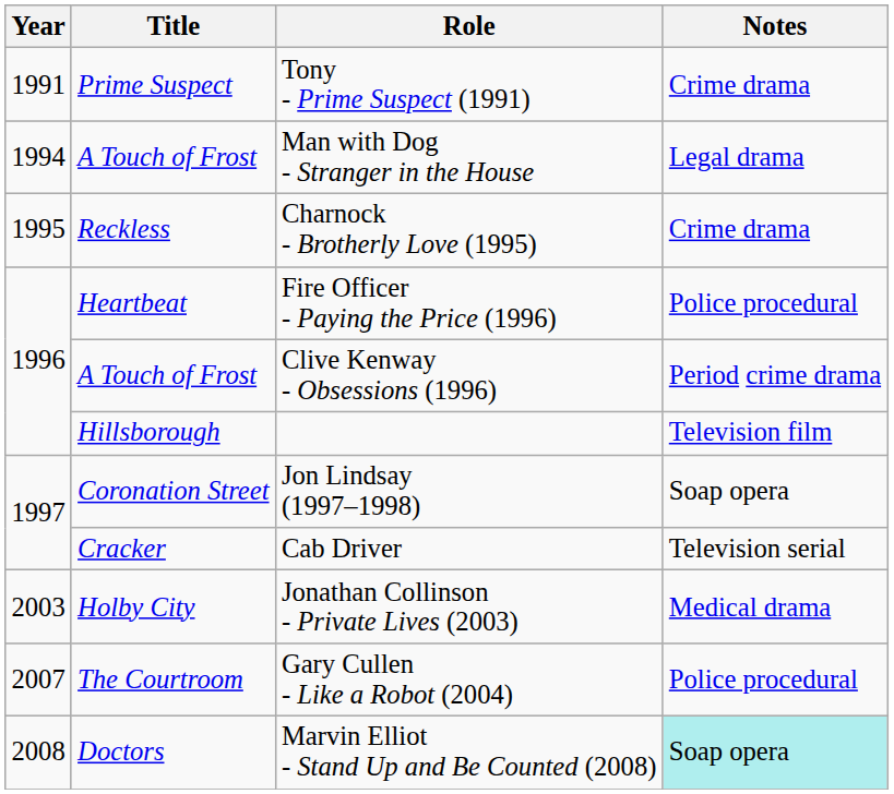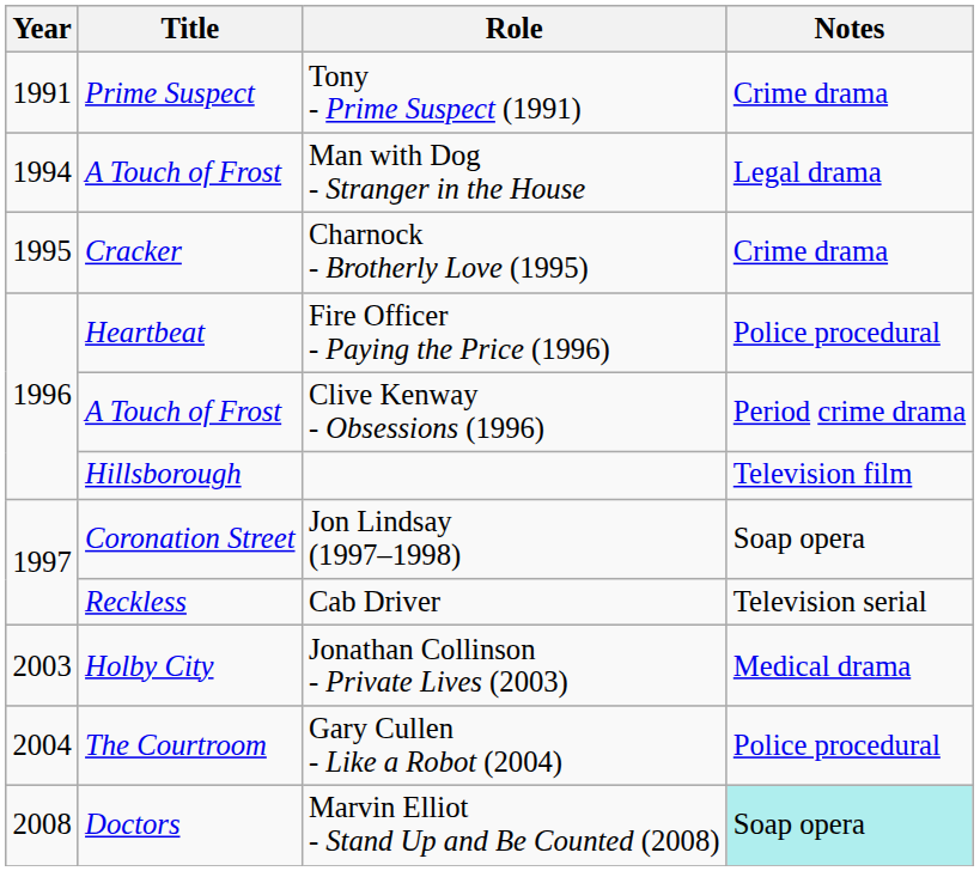Charnock - Brotherly Love (1995) | Title: Reckless -> Cracker
Cab Driver | Title: Cracker -> Reckless
Gary Cullen - Like a Robot (2004) | Year: 2007 -> 2004
